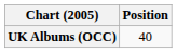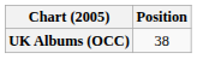UK Albums (OCC) | Position: 40 -> 38
